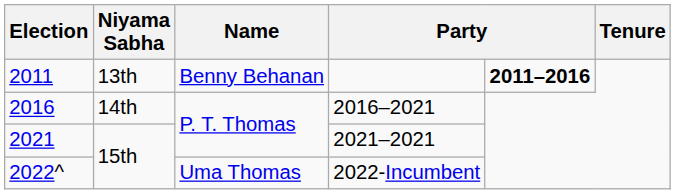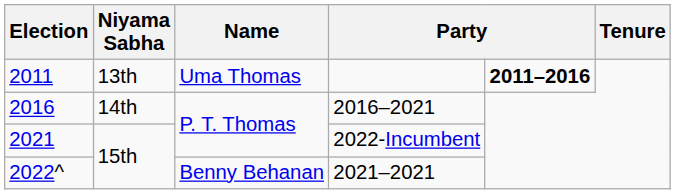2011 | Name: Benny Behanan -> Uma Thomas
2021 | column 4: 2021–2021 -> 2022-Incumbent
2022^ | Name: Uma Thomas -> Benny Behanan
2022^ | column 4: 2022-Incumbent -> 2021–2021
